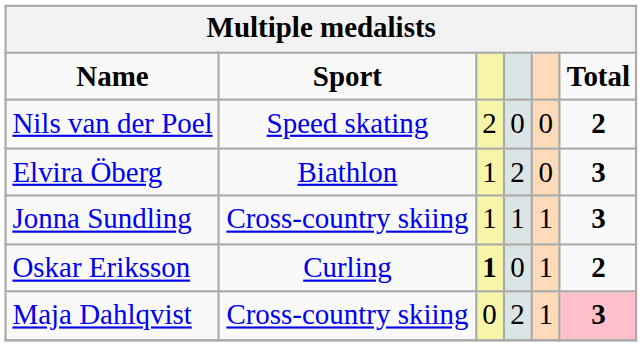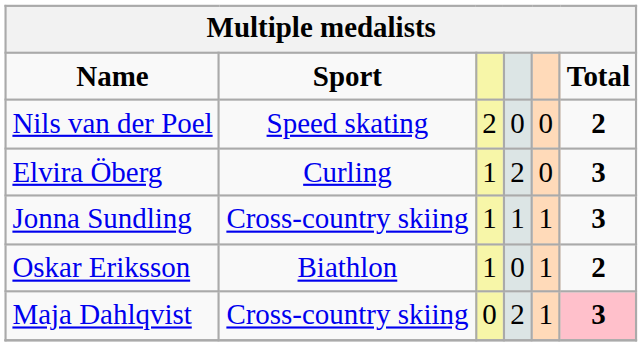Elvira Öberg | Sport: Biathlon -> Curling
Oskar Eriksson | Sport: Curling -> Biathlon
Oskar Eriksson | column 3: bold -> normal
